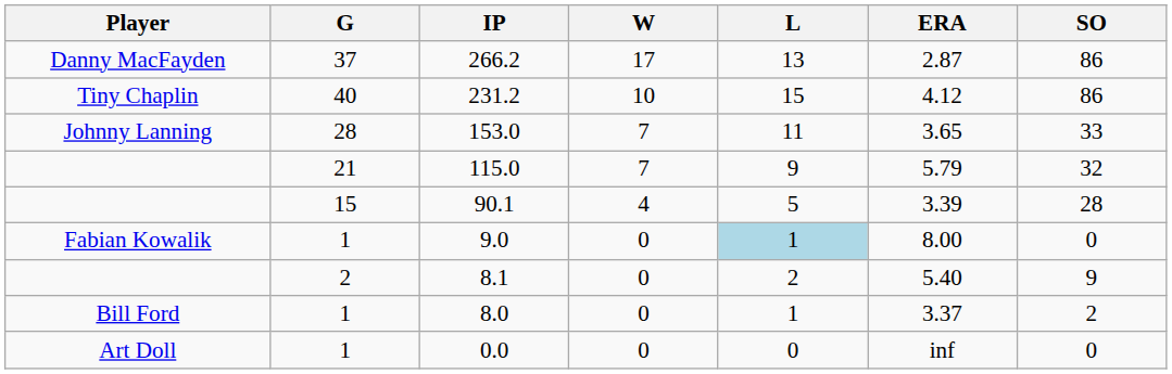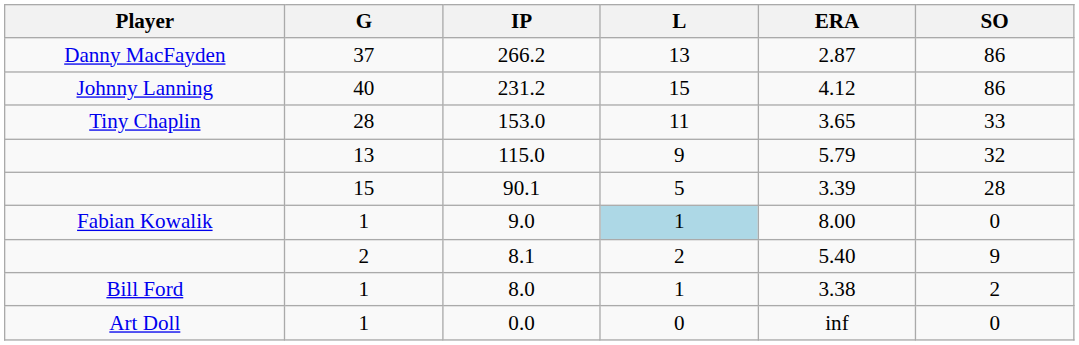- column: W | 17 | 10 | 7 | 7 | 4 | 0 | 0 | 0 | 0
231.2 | Player: Tiny Chaplin -> Johnny Lanning
153.0 | Player: Johnny Lanning -> Tiny Chaplin
115.0 | G: 21 -> 13
8.0 | ERA: 3.37 -> 3.38
